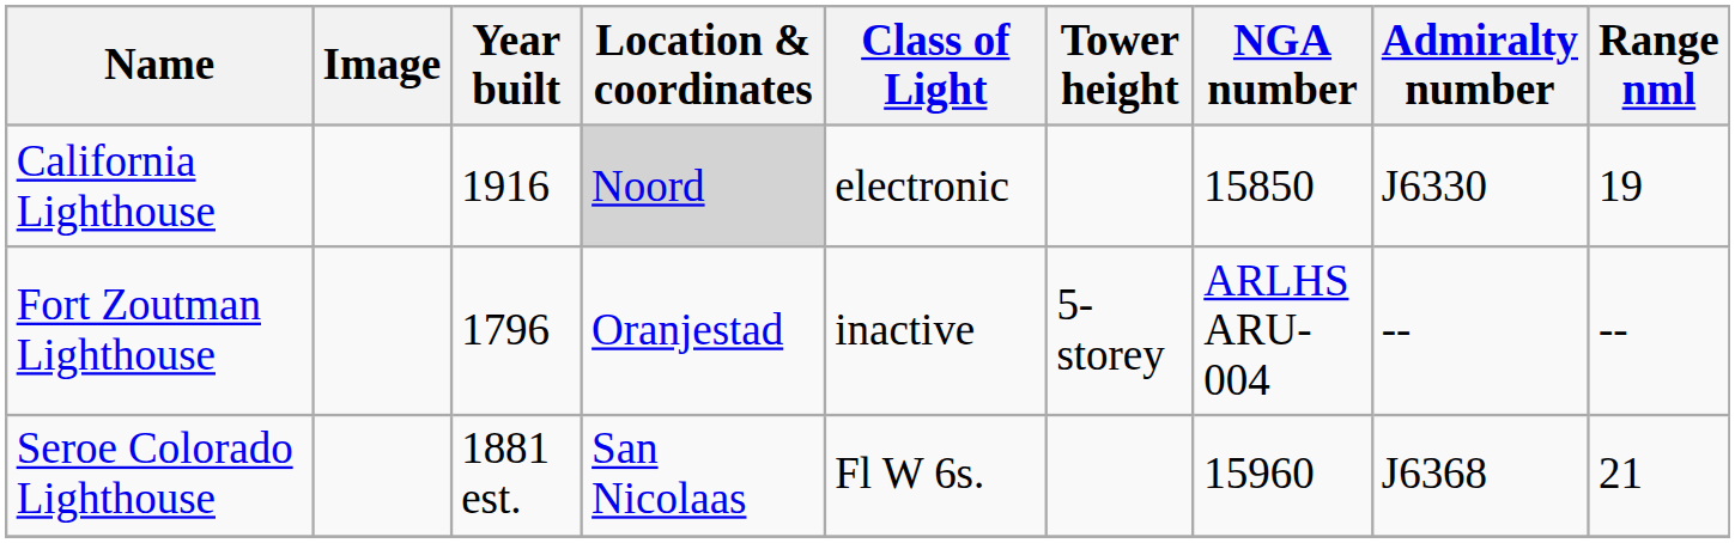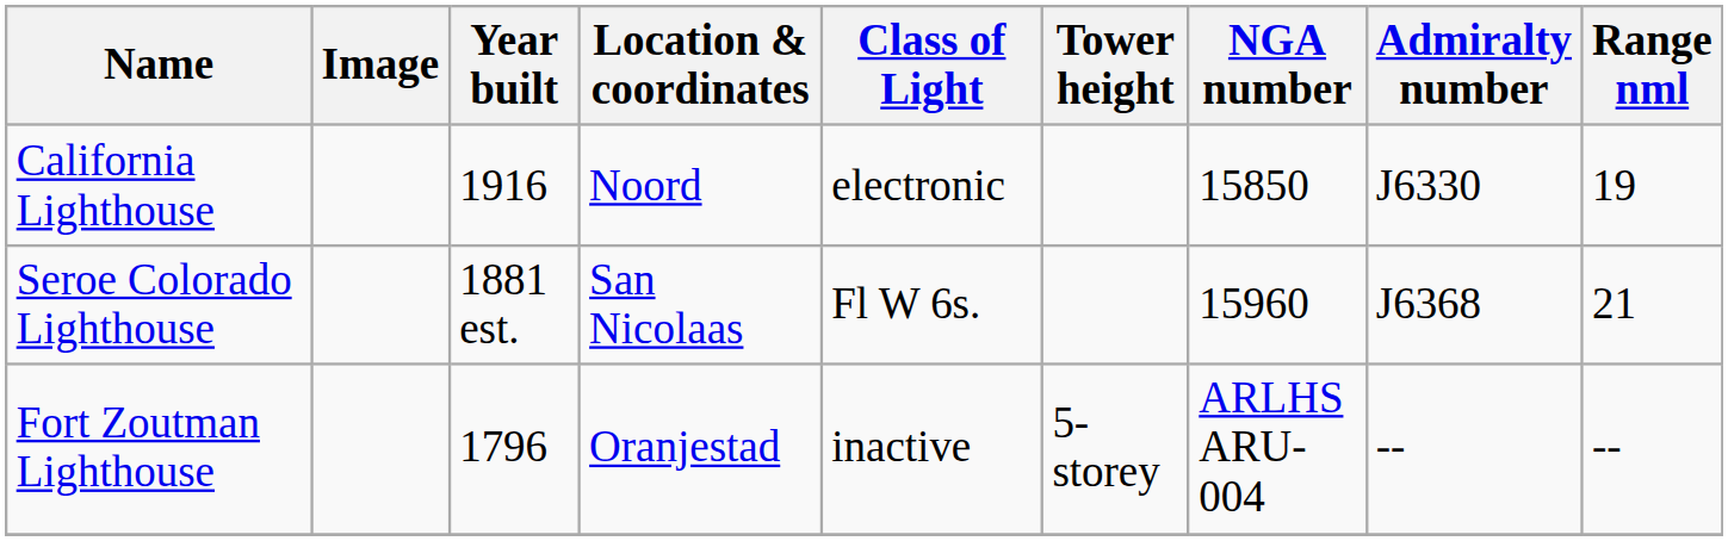California Lighthouse | Location & coordinates: lightgrey background -> no background
rows swapped: Fort Zoutman Lighthouse <-> Seroe Colorado Lighthouse
